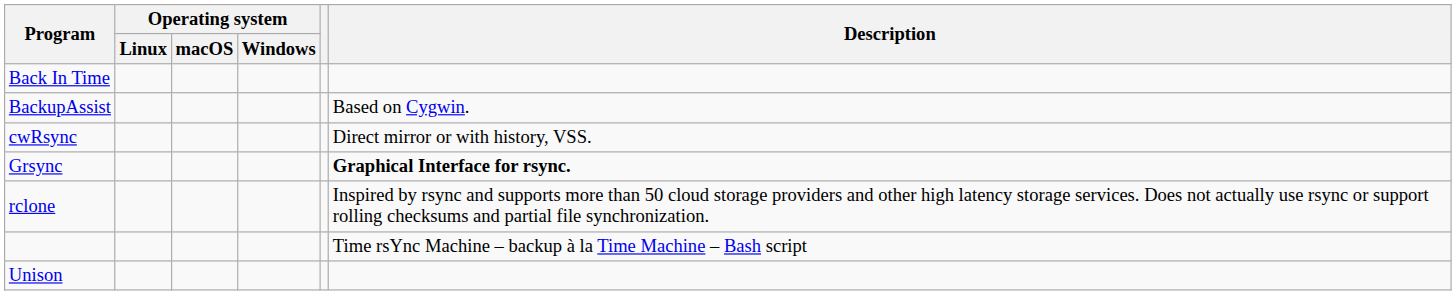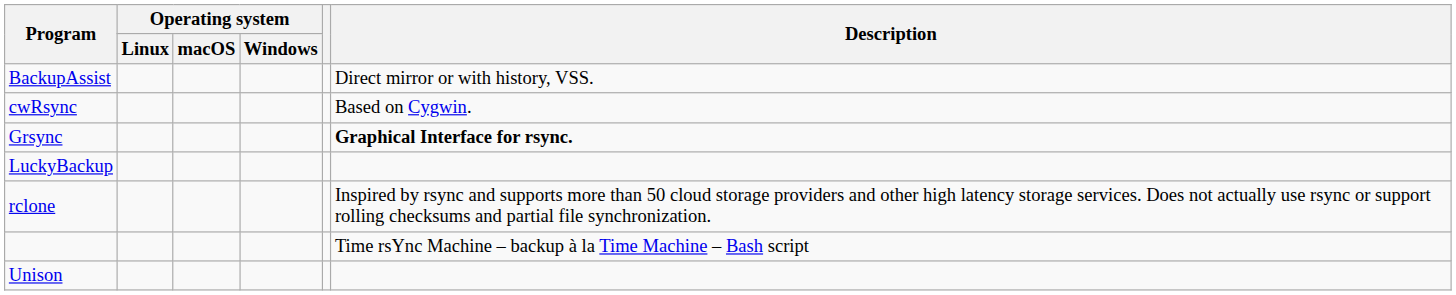- row: Back In Time
BackupAssist | Description: Based on Cygwin. -> Direct mirror or with history, VSS.
cwRsync | Description: Direct mirror or with history, VSS. -> Based on Cygwin.
+ row: LuckyBackup
